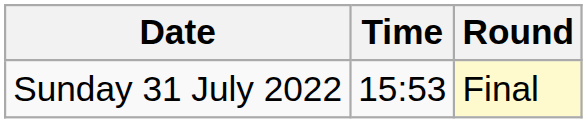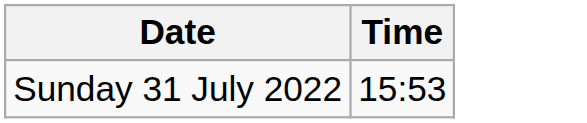- column: Round | Final
